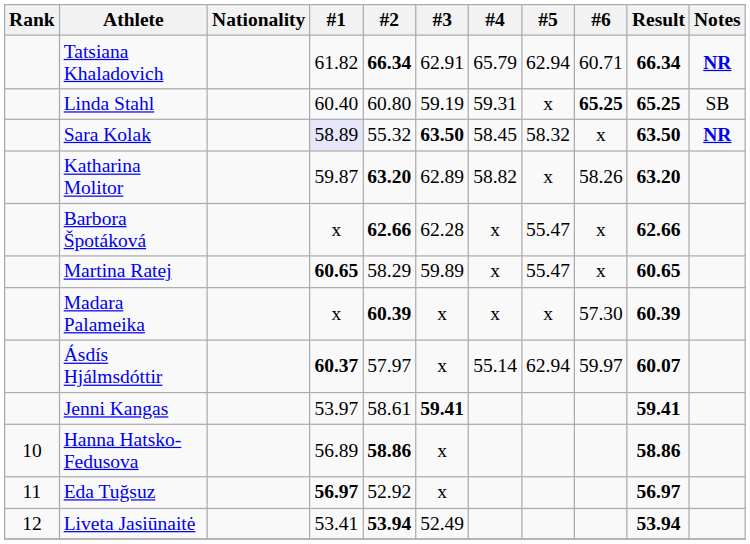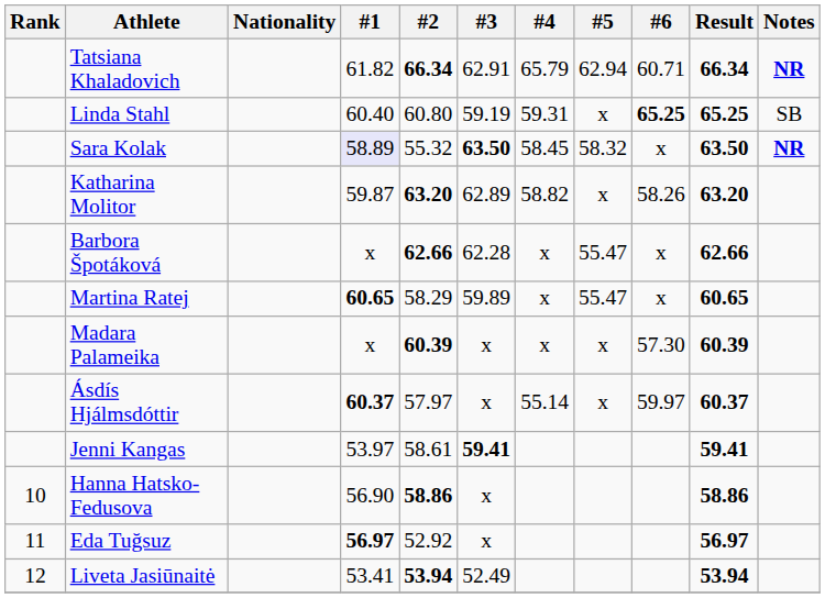Ásdís Hjálmsdóttir | #5: 62.94 -> x
Ásdís Hjálmsdóttir | Result: 60.07 -> 60.37
Hanna Hatsko-Fedusova | #1: 56.89 -> 56.90
